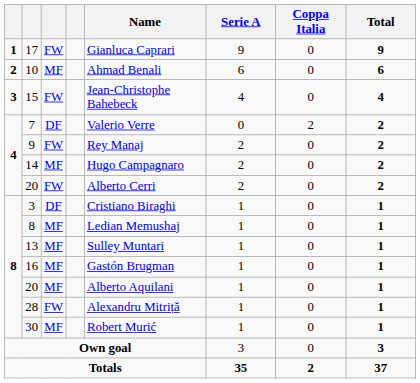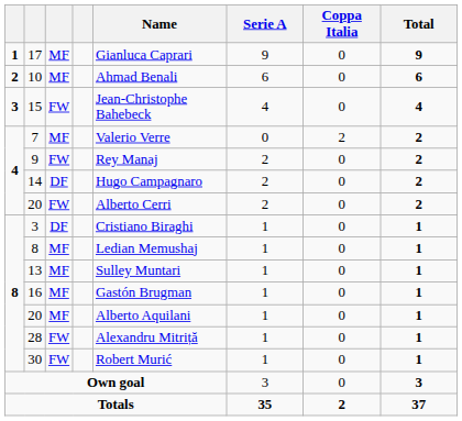17 | column 3: FW -> MF
7 | column 3: DF -> MF
14 | column 3: MF -> DF
30 | column 3: MF -> FW
